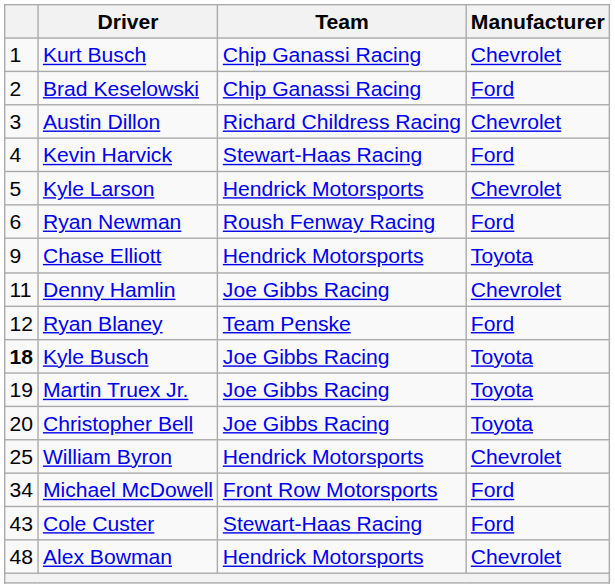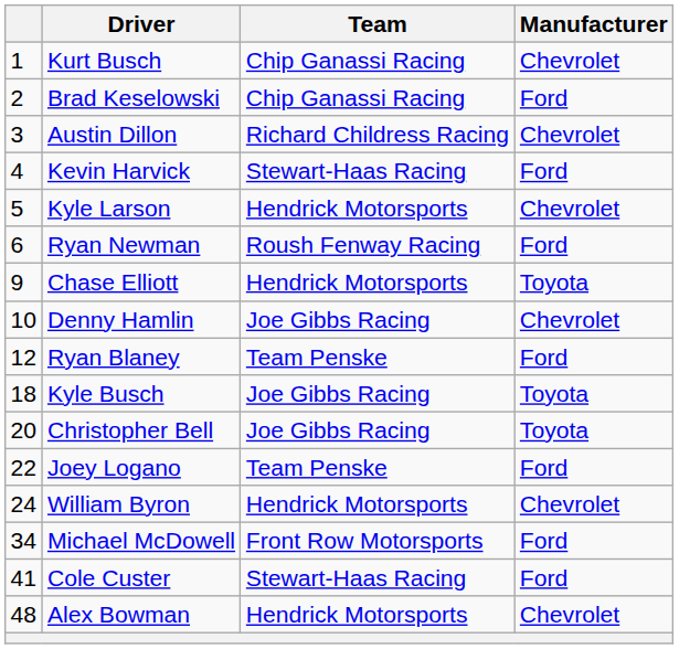Denny Hamlin | column 1: 11 -> 10
Kyle Busch | column 1: bold -> normal
- row: 19 | Martin Truex Jr. | Joe Gibbs Racing | Toyota
+ row: 22 | Joey Logano | Team Penske | Ford
William Byron | column 1: 25 -> 24
Cole Custer | column 1: 43 -> 41
